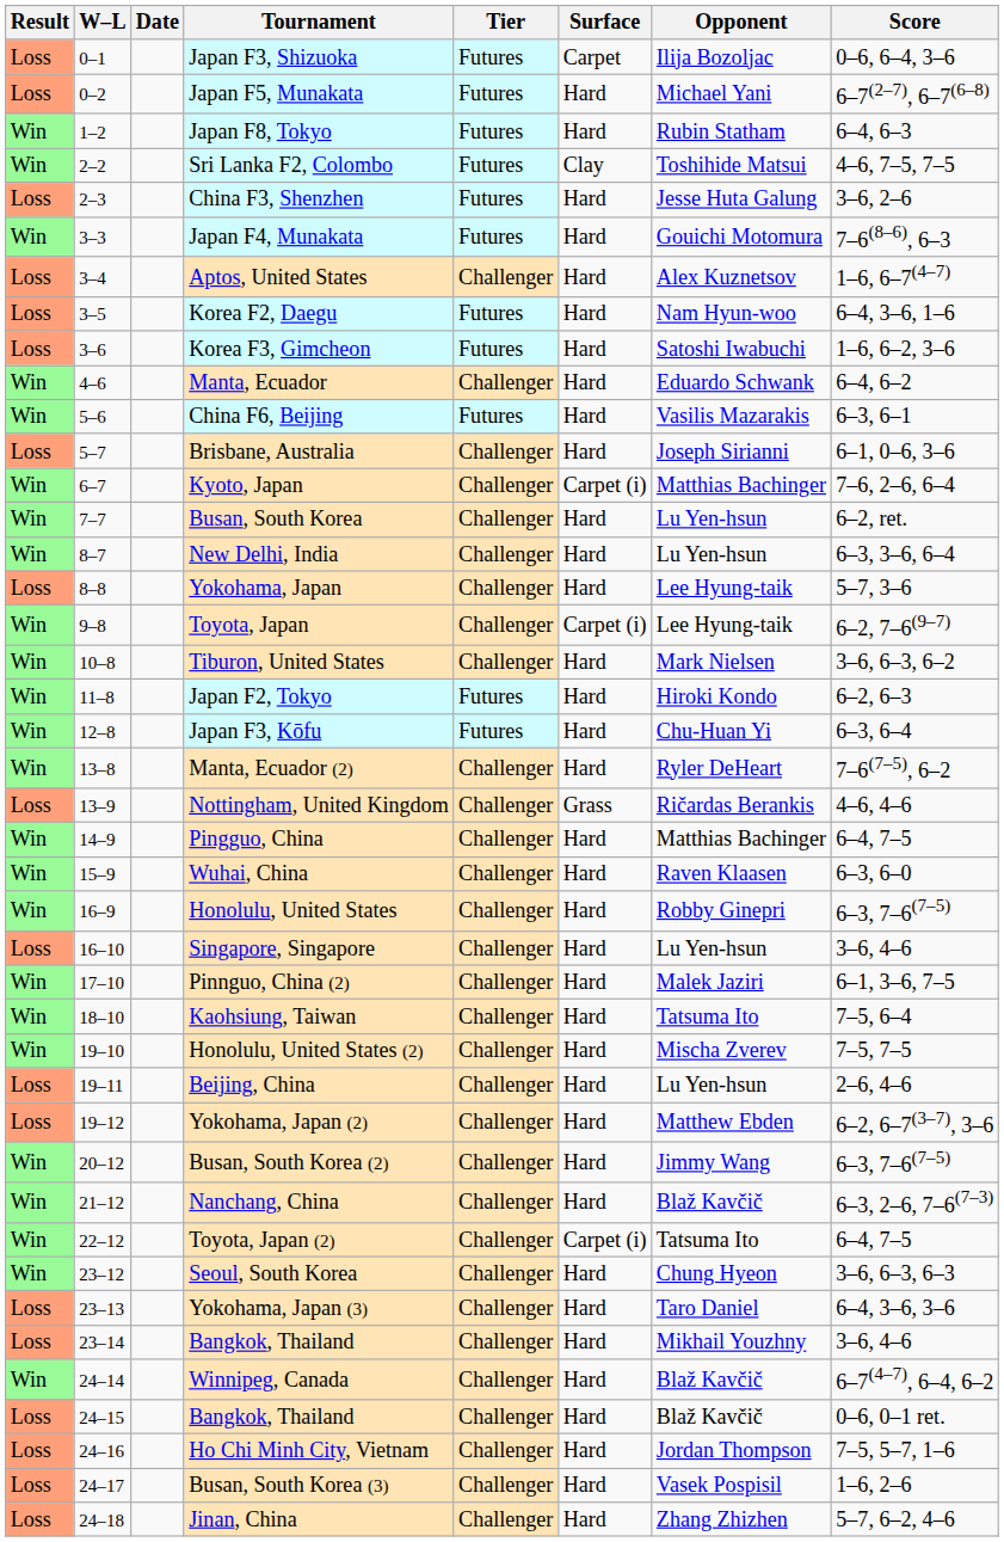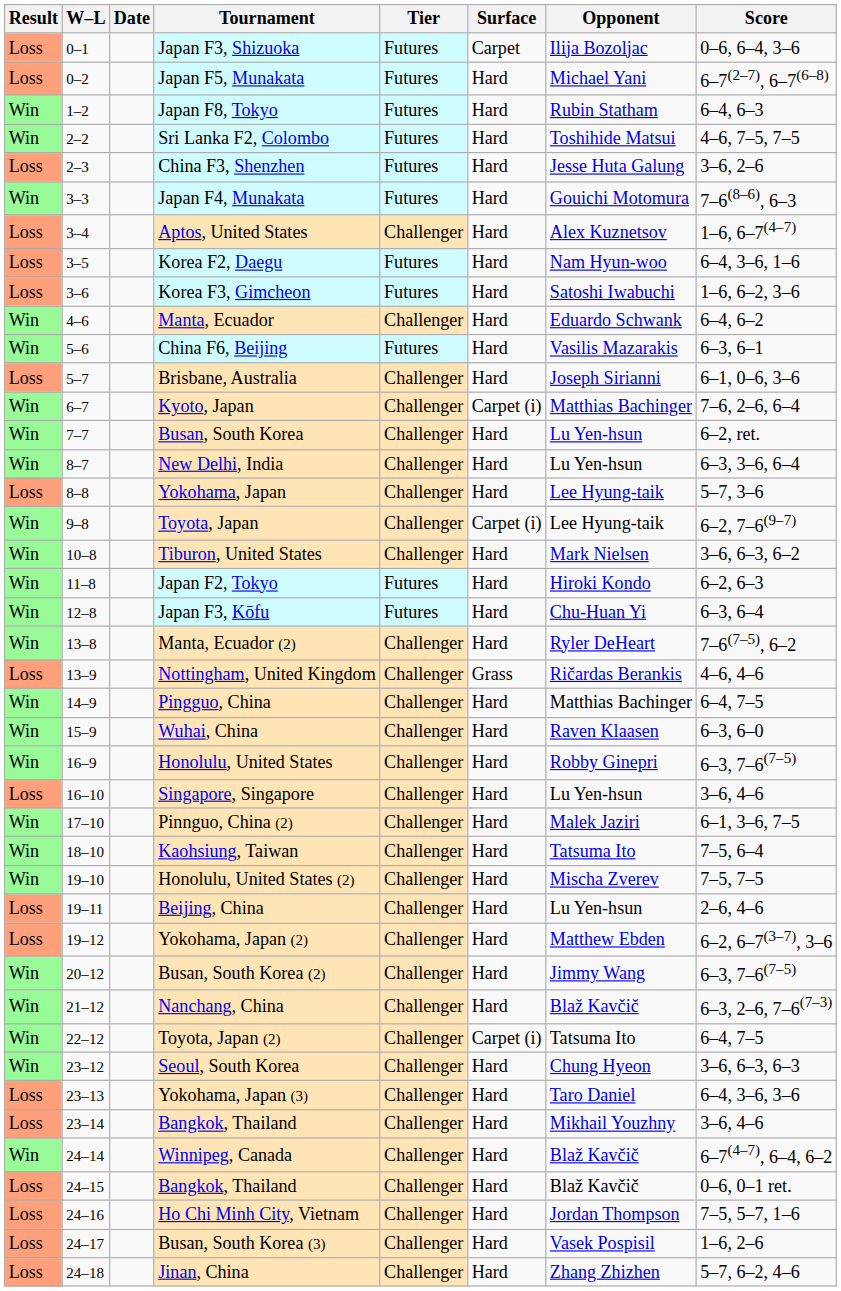Sri Lanka F2, Colombo | Surface: Clay -> Hard
